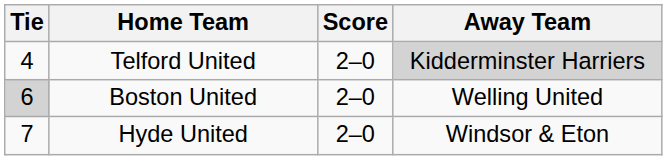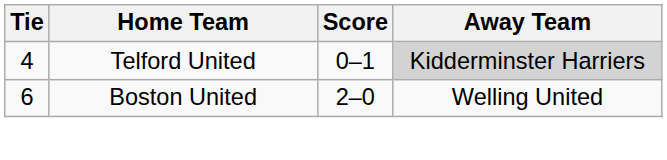Telford United | Score: 2–0 -> 0–1
Boston United | Tie: lightgrey background -> no background
- row: 7 | Hyde United | 2–0 | Windsor & Eton
